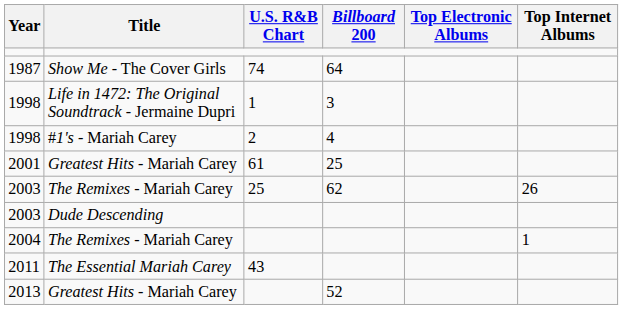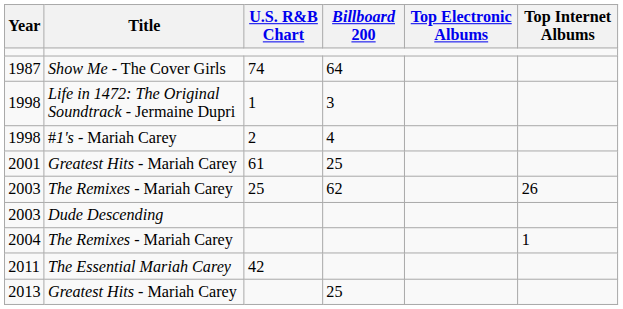2011 | U.S. R&B Chart: 43 -> 42
2013 | Billboard 200: 52 -> 25
